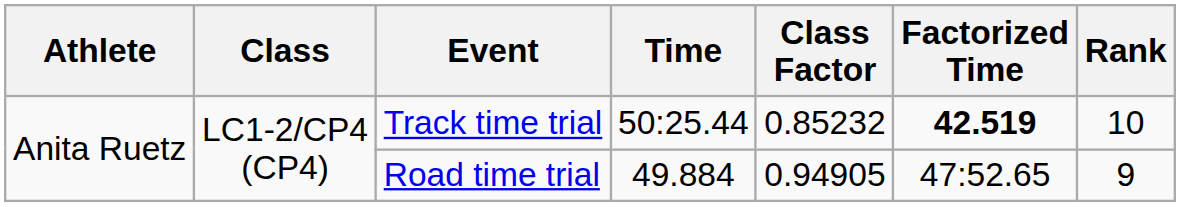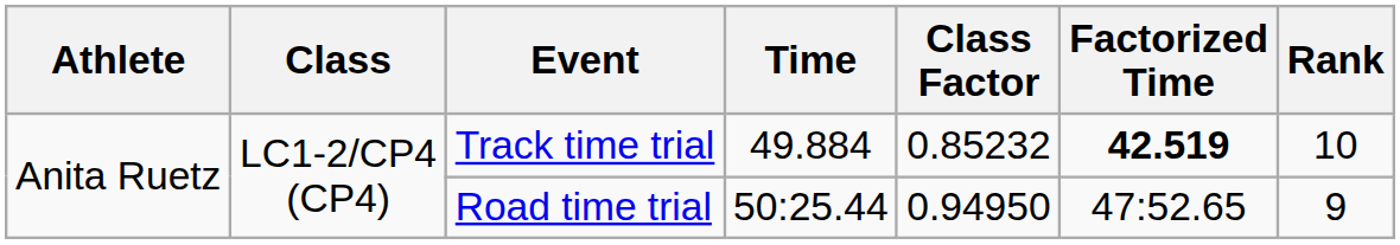Track time trial | Time: 50:25.44 -> 49.884
Road time trial | Time: 49.884 -> 50:25.44
Road time trial | Class Factor: 0.94905 -> 0.94950
